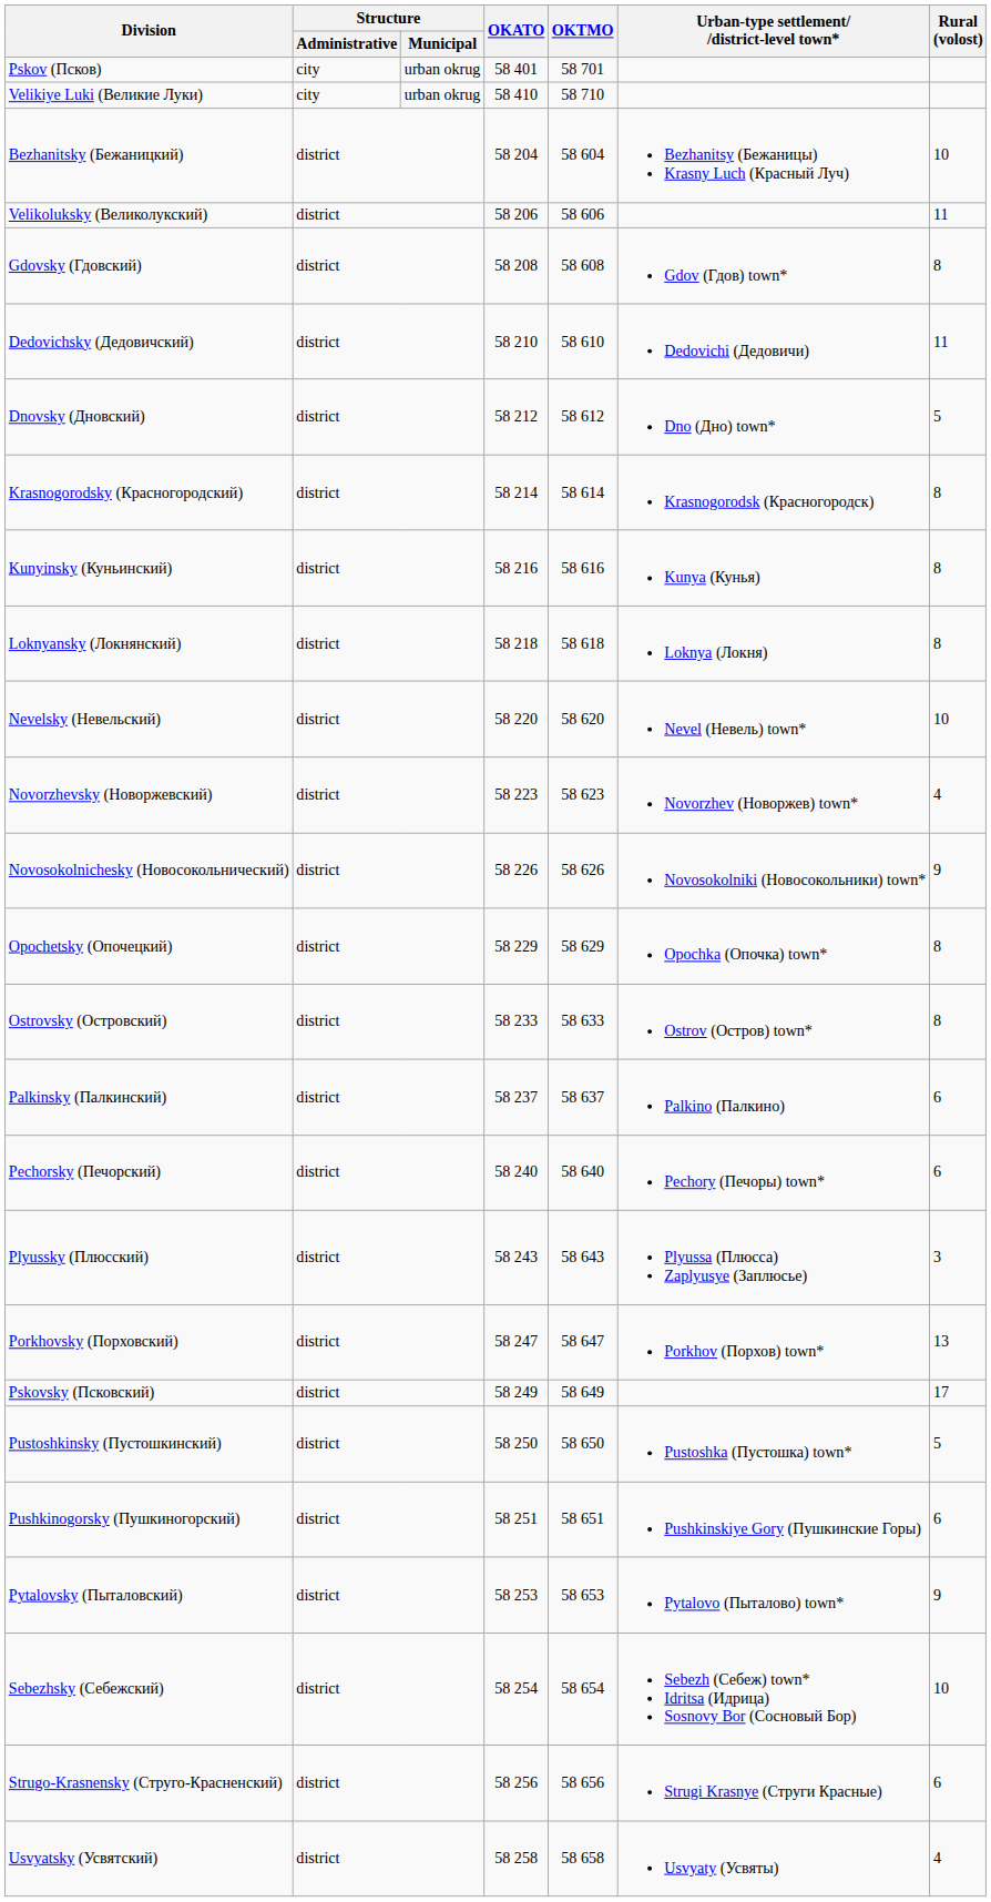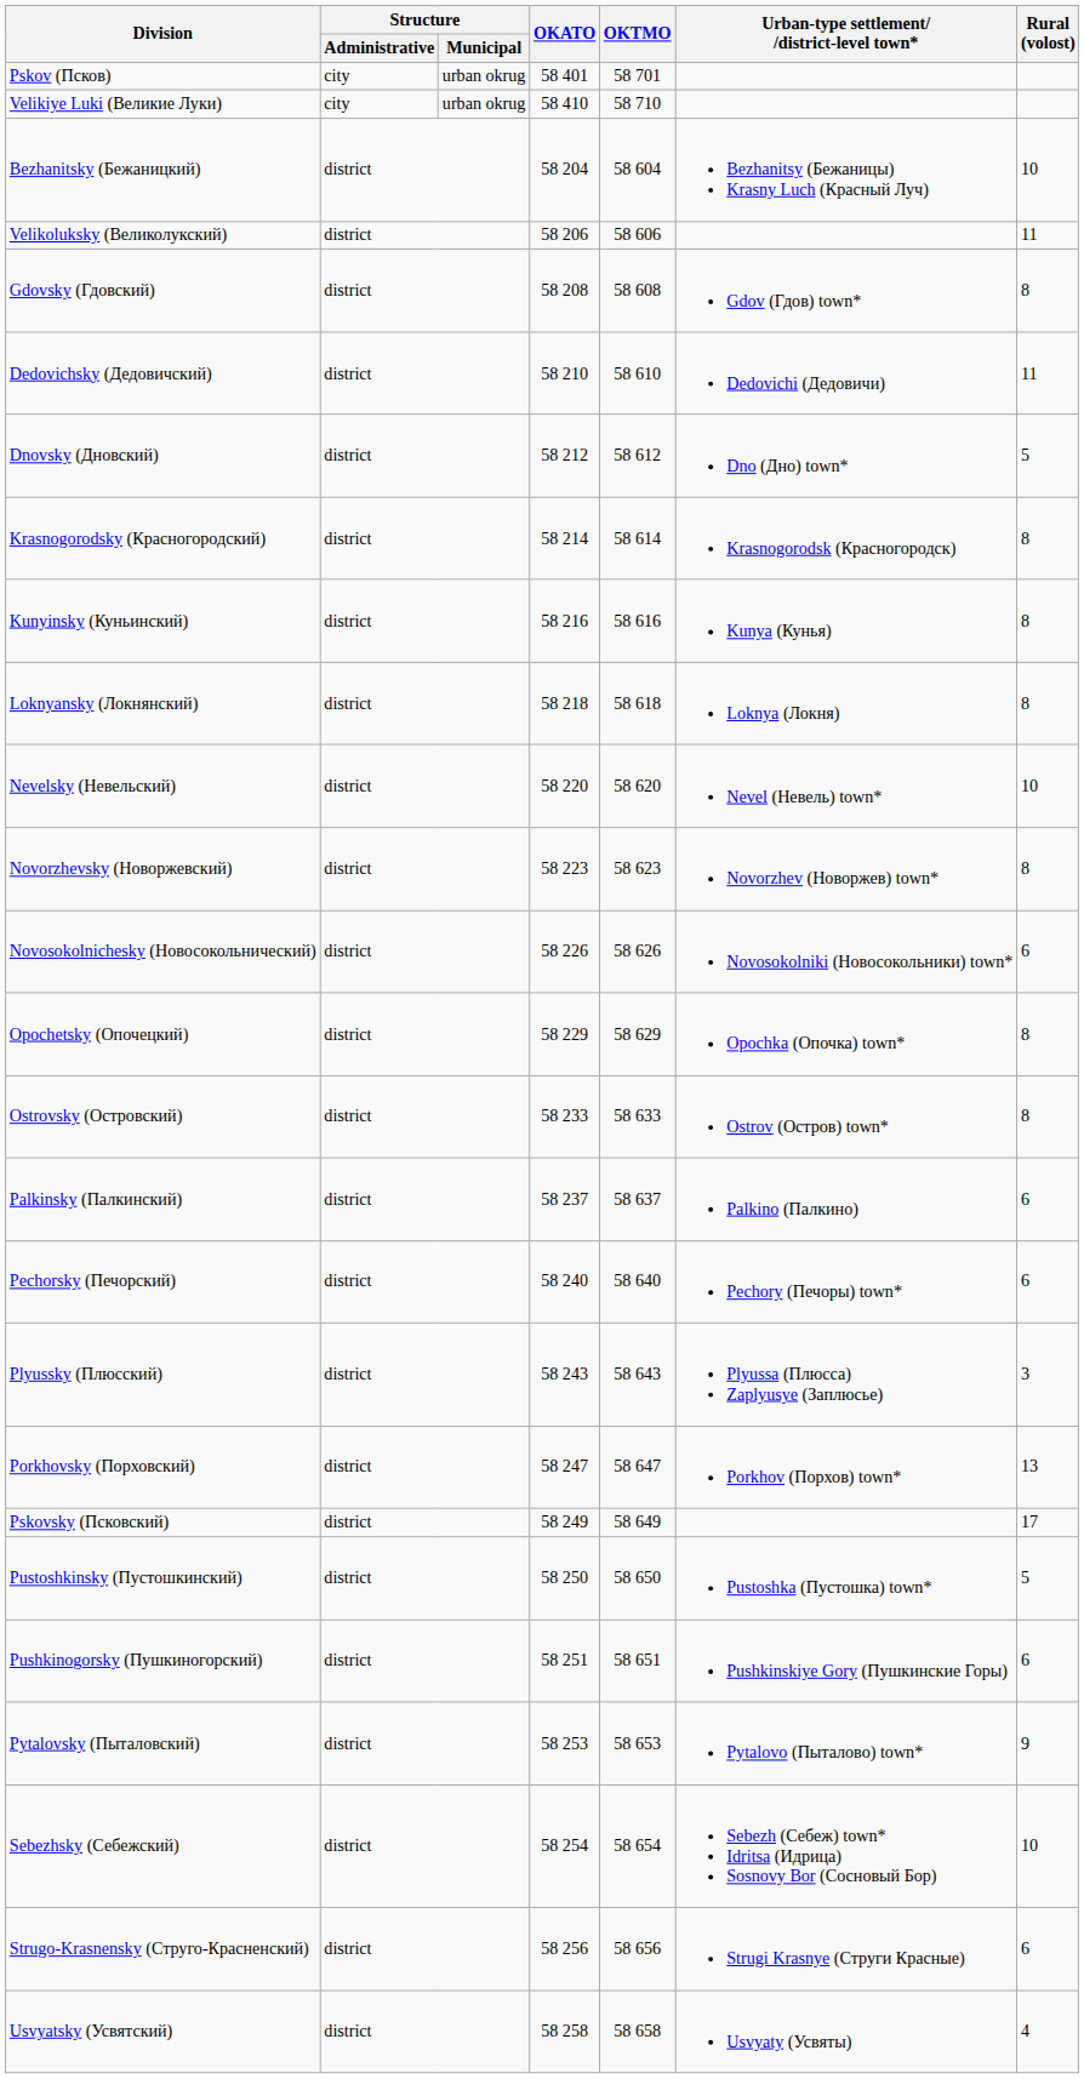Novorzhevsky (Новоржевский) | Rural (volost): 4 -> 8
Novosokolnichesky (Новосокольнический) | Rural (volost): 9 -> 6
